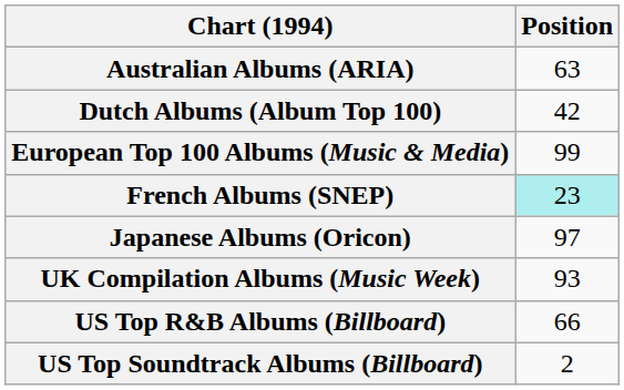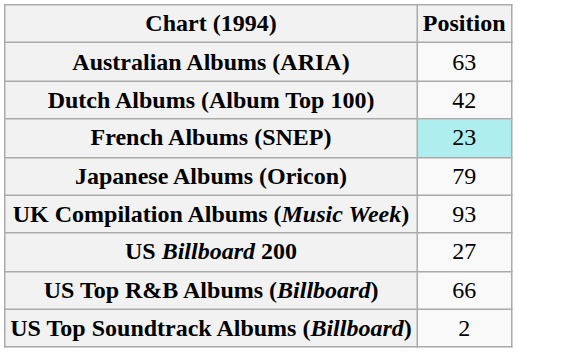- row: European Top 100 Albums (Music & Media) | 99
Japanese Albums (Oricon) | Position: 97 -> 79
+ row: US Billboard 200 | 27
